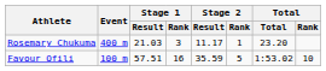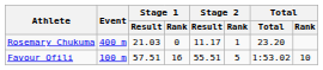Rosemary Chukuma | Stage 1 / Rank: 3 -> 0
Favour Ofili | Stage 2 / Result: 35.59 -> 55.51
